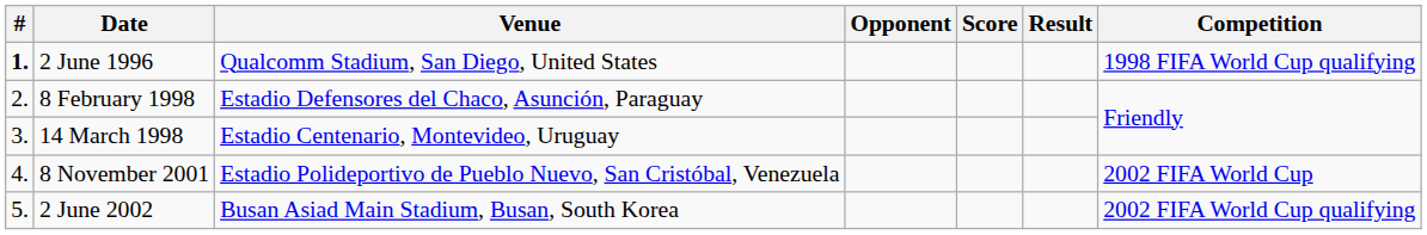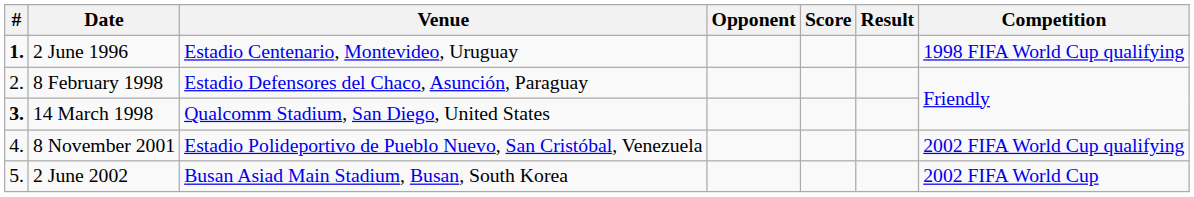2 June 1996 | Venue: Qualcomm Stadium, San Diego, United States -> Estadio Centenario, Montevideo, Uruguay
14 March 1998 | #: normal -> bold
14 March 1998 | Venue: Estadio Centenario, Montevideo, Uruguay -> Qualcomm Stadium, San Diego, United States
8 November 2001 | Competition: 2002 FIFA World Cup -> 2002 FIFA World Cup qualifying
2 June 2002 | Competition: 2002 FIFA World Cup qualifying -> 2002 FIFA World Cup
